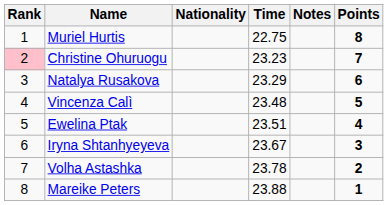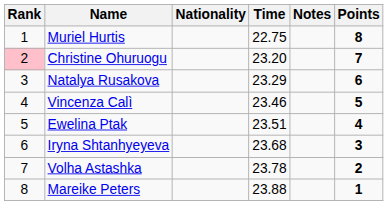Christine Ohuruogu | Time: 23.23 -> 23.20
Vincenza Calì | Time: 23.48 -> 23.46
Iryna Shtanhyeyeva | Time: 23.67 -> 23.68
